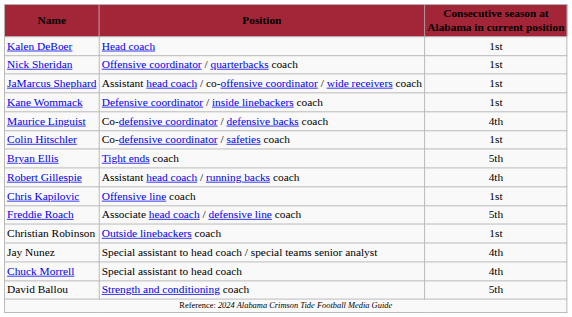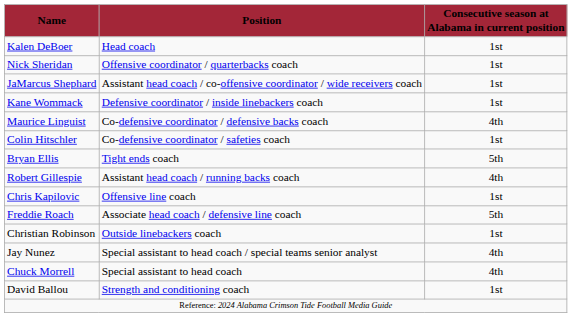David Ballou | Consecutive season at Alabama in current position: 5th -> 1st
